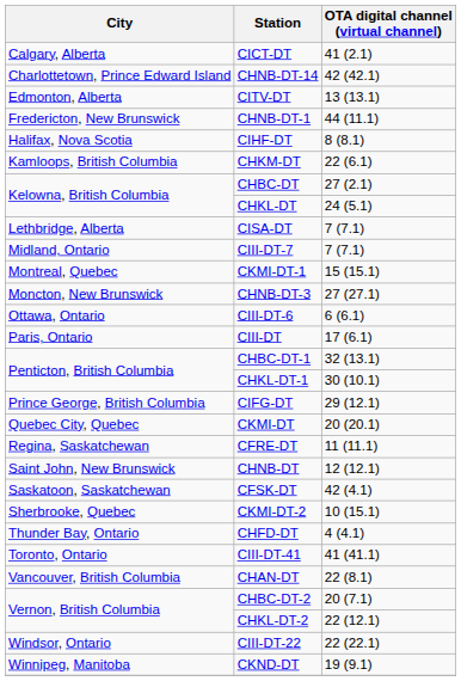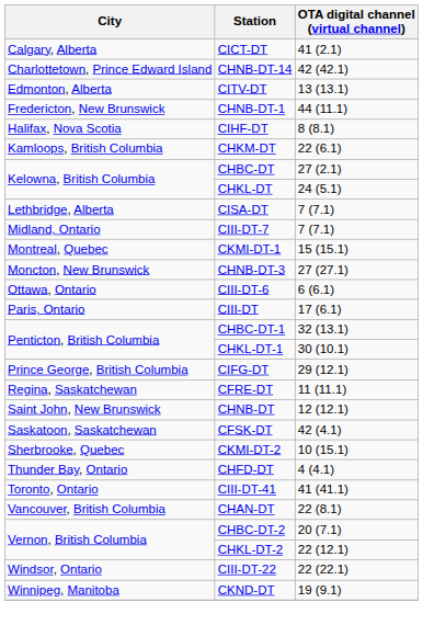- row: Quebec City, Quebec | CKMI-DT | 20 (20.1)
